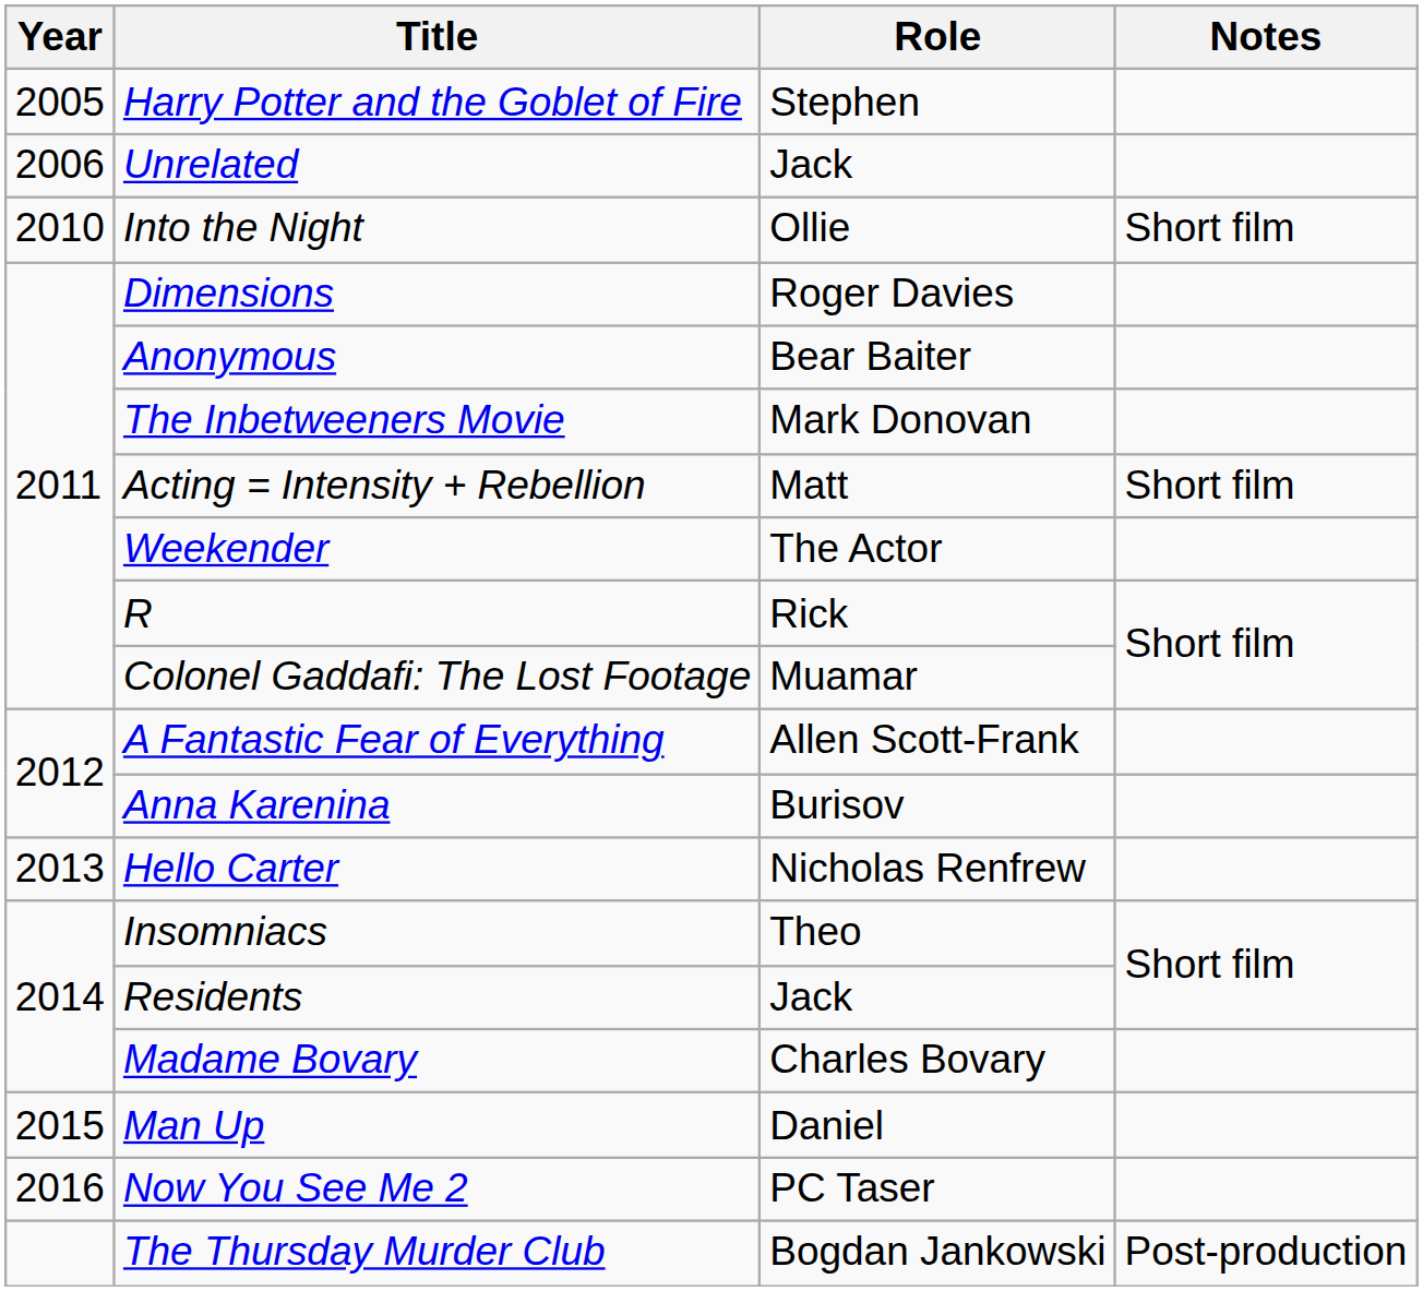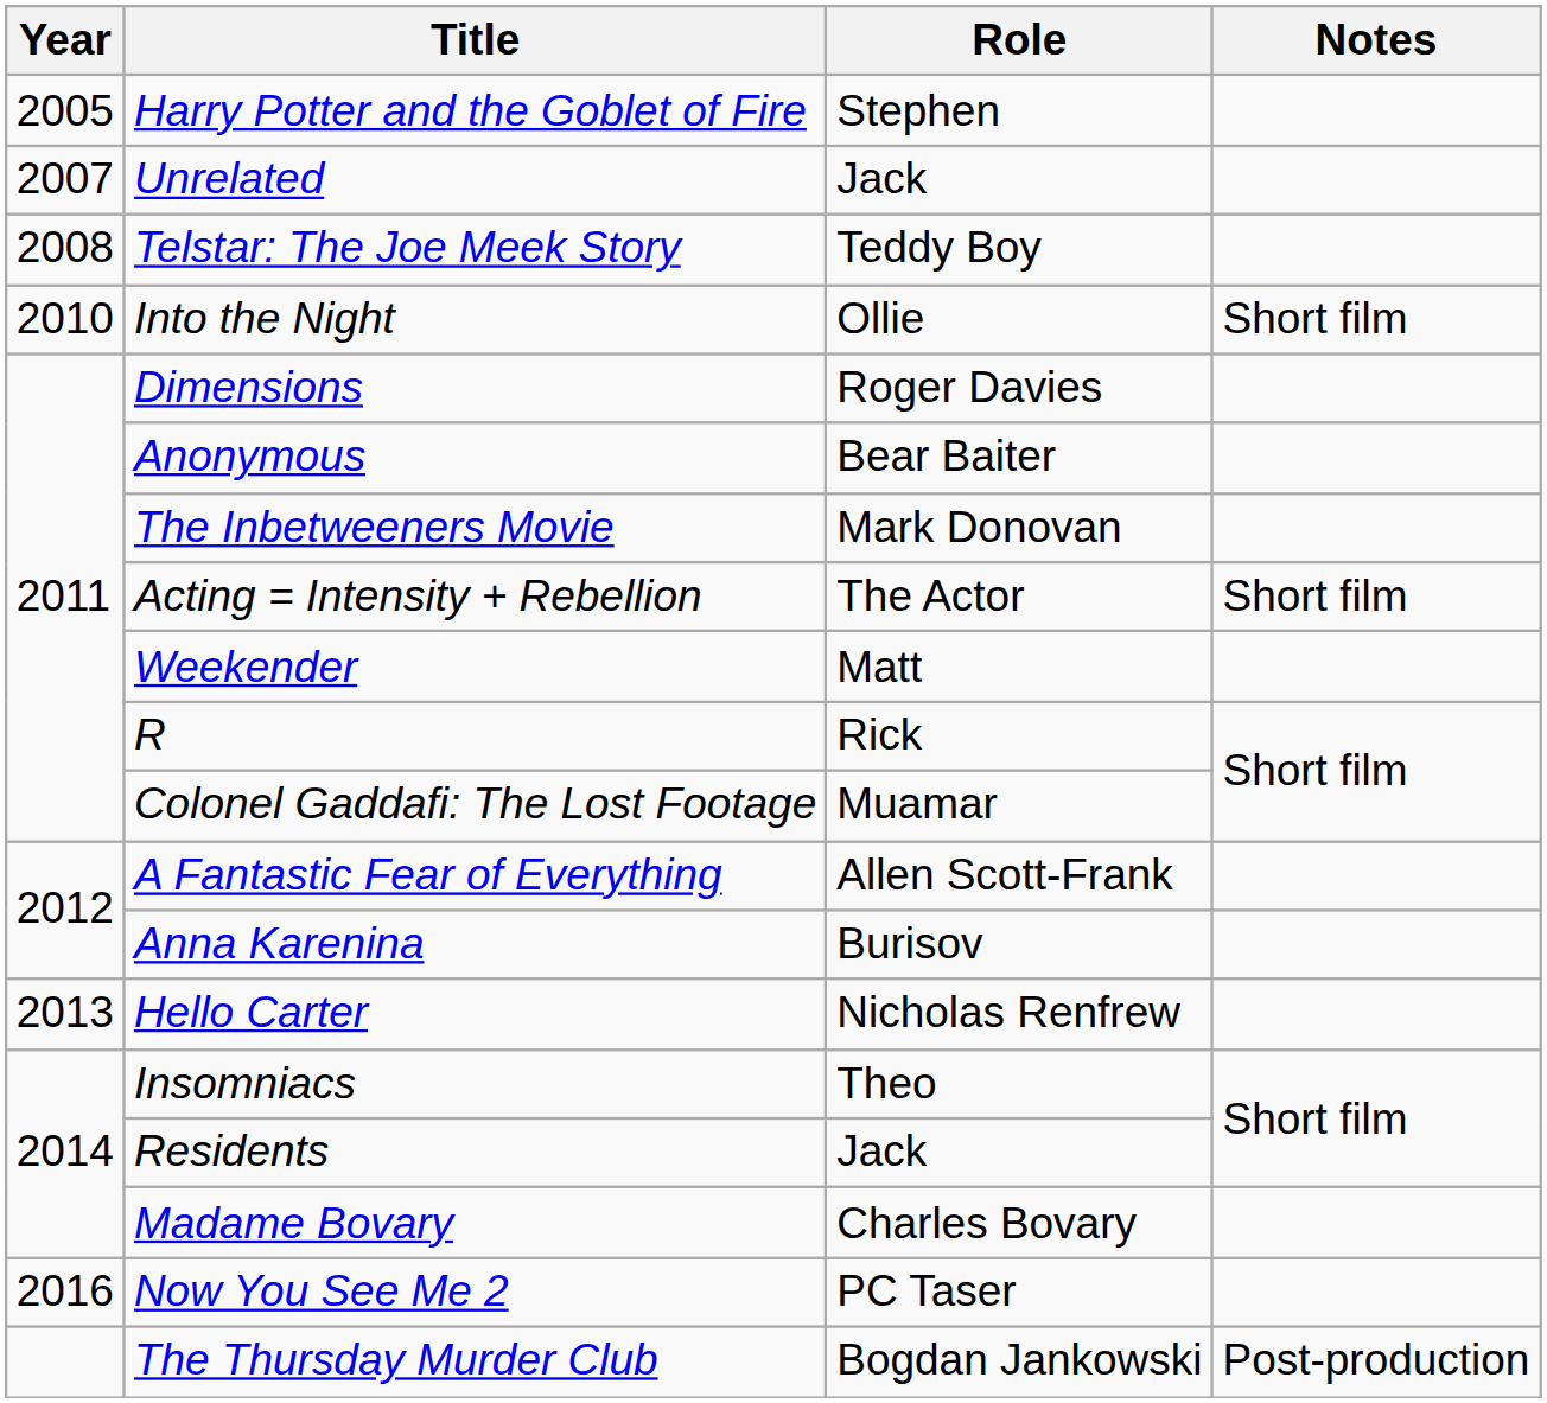Unrelated | Year: 2006 -> 2007
+ row: 2008 | Telstar: The Joe Meek Story | Teddy Boy
Acting = Intensity + Rebellion | Role: Matt -> The Actor
Weekender | Role: The Actor -> Matt
- row: 2015 | Man Up | Daniel
